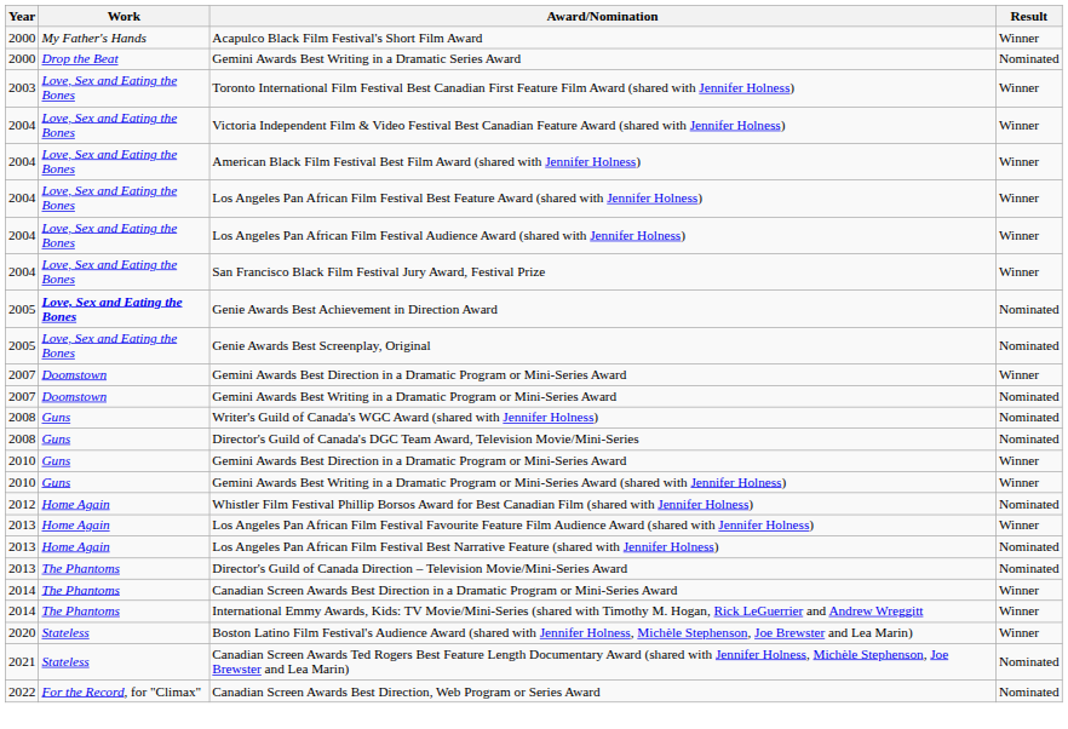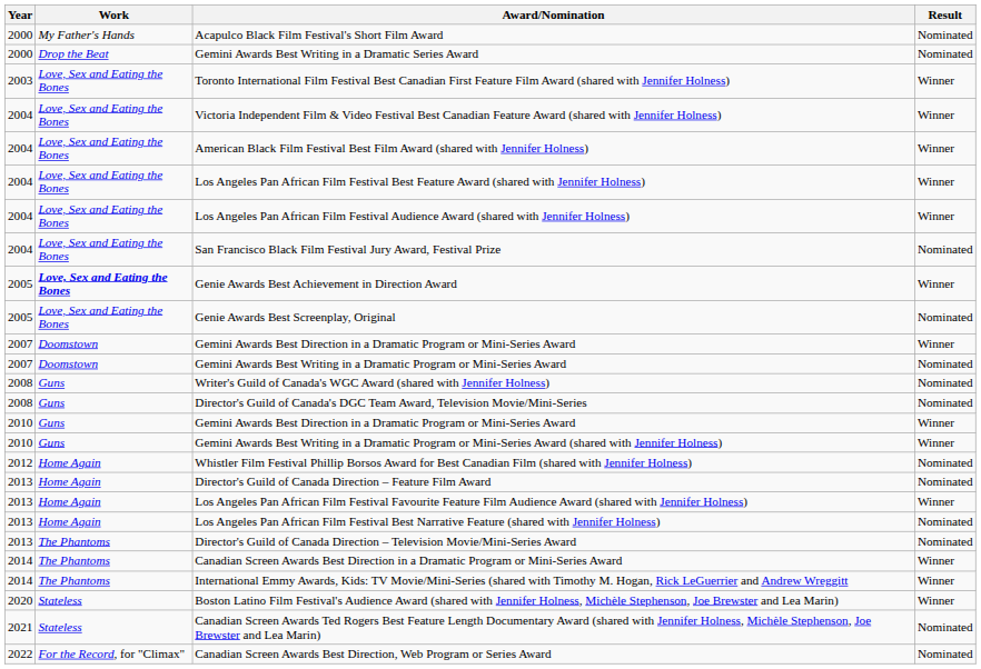Acapulco Black Film Festival's Short Film Award | Result: Winner -> Nominated
San Francisco Black Film Festival Jury Award, Festival Prize | Result: Winner -> Nominated
Genie Awards Best Achievement in Direction Award | Result: Nominated -> Winner
+ row: 2013 | Home Again | Director's Guild of Canada Direction – Feature Film Award | Nominated
